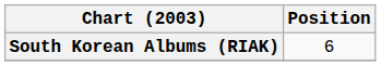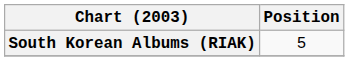South Korean Albums (RIAK) | Position: 6 -> 5
